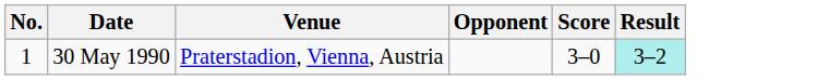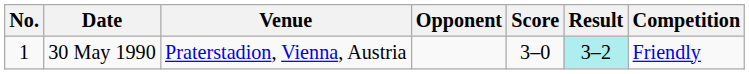+ column: Competition | Friendly
